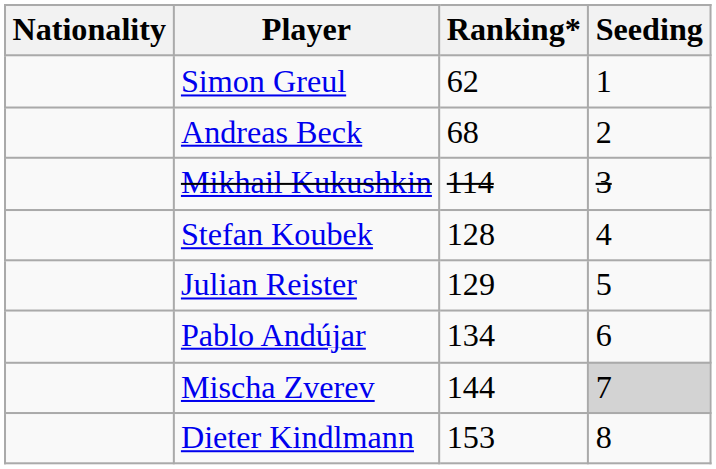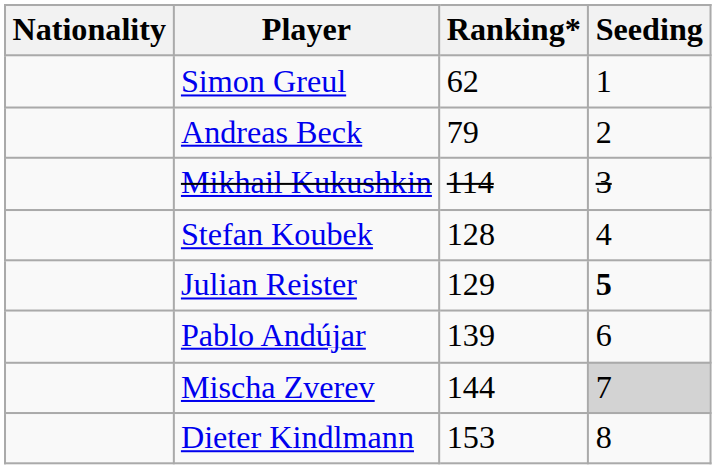Andreas Beck | Ranking*: 68 -> 79
Julian Reister | Seeding: normal -> bold
Pablo Andújar | Ranking*: 134 -> 139
